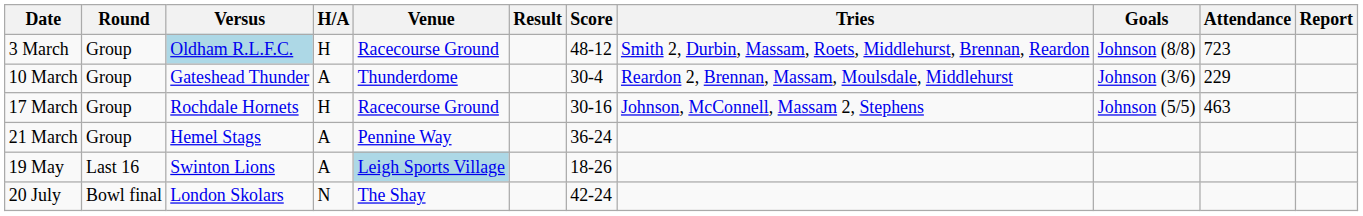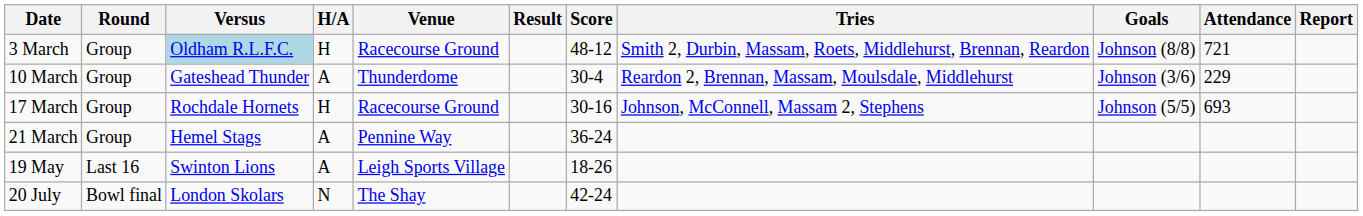3 March | Attendance: 723 -> 721
17 March | Attendance: 463 -> 693
19 May | Venue: lightblue background -> no background
